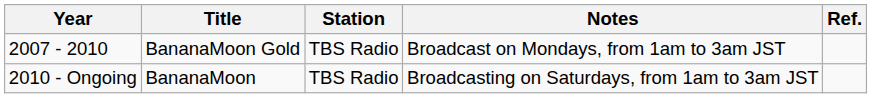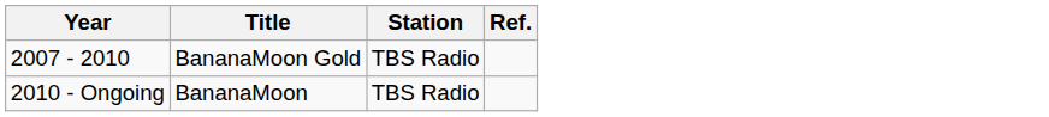- column: Notes | Broadcast on Mondays, from 1am to 3am JST | Broadcasting on Saturdays, from 1am to 3am JST
